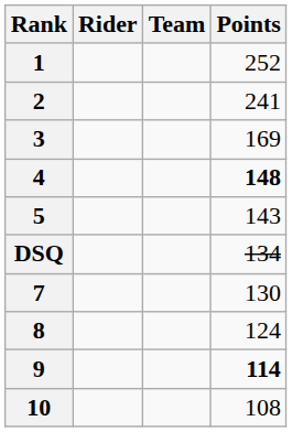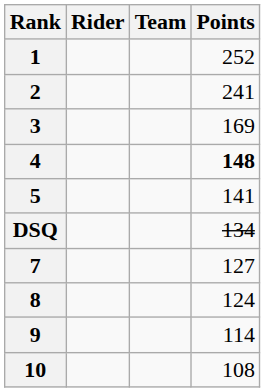5 | Points: 143 -> 141
7 | Points: 130 -> 127
9 | Points: bold -> normal
